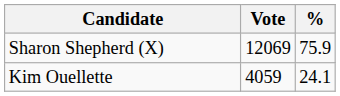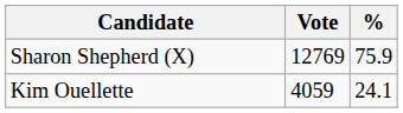Sharon Shepherd (X) | Vote: 12069 -> 12769
